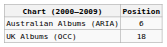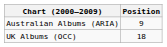Australian Albums (ARIA) | Position: 6 -> 9
